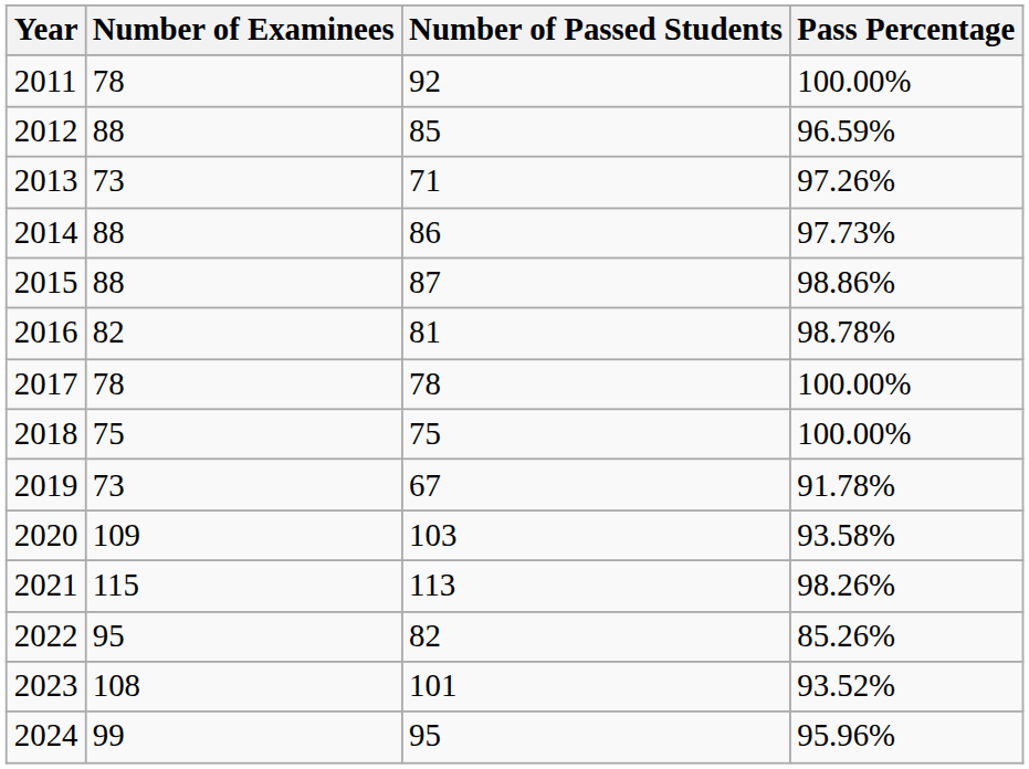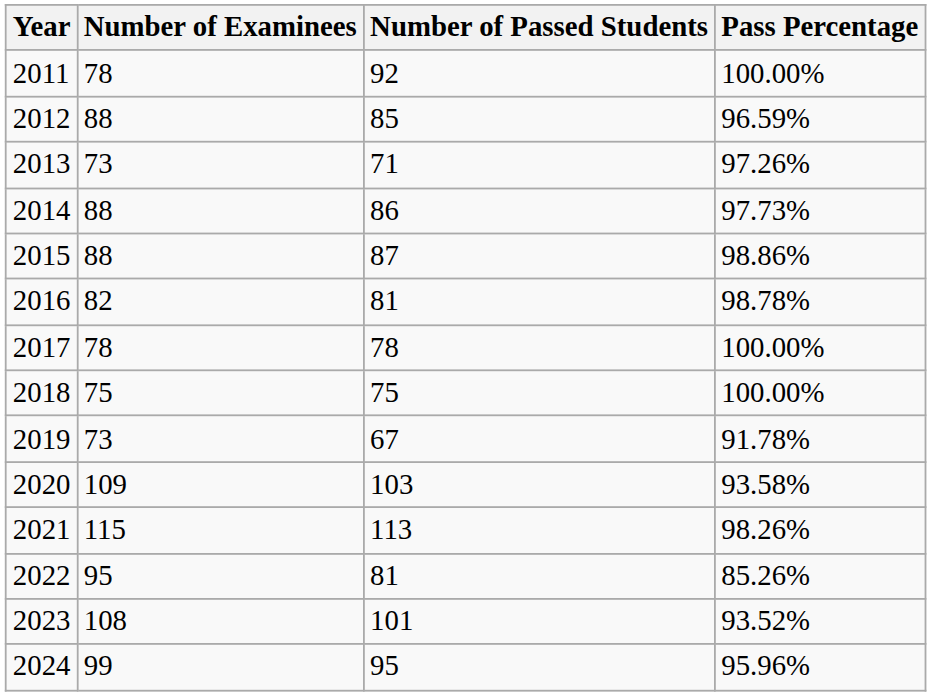2022 | Number of Passed Students: 82 -> 81
